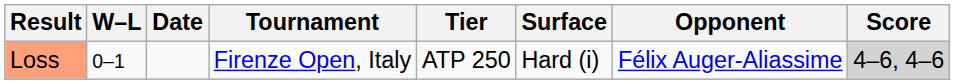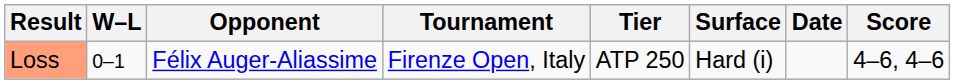columns swapped: Date <-> Opponent
Loss | Score: lightgrey background -> no background
